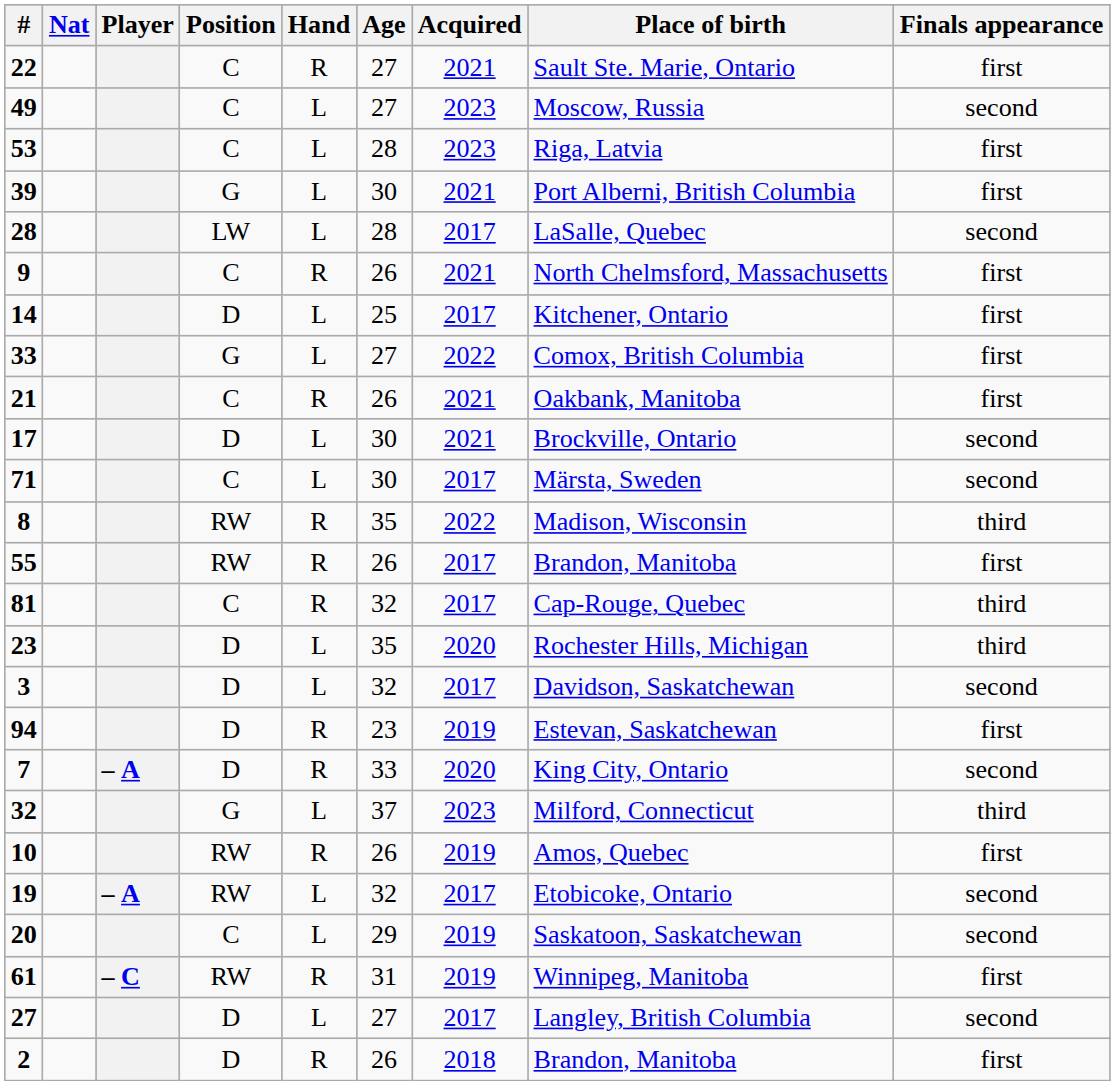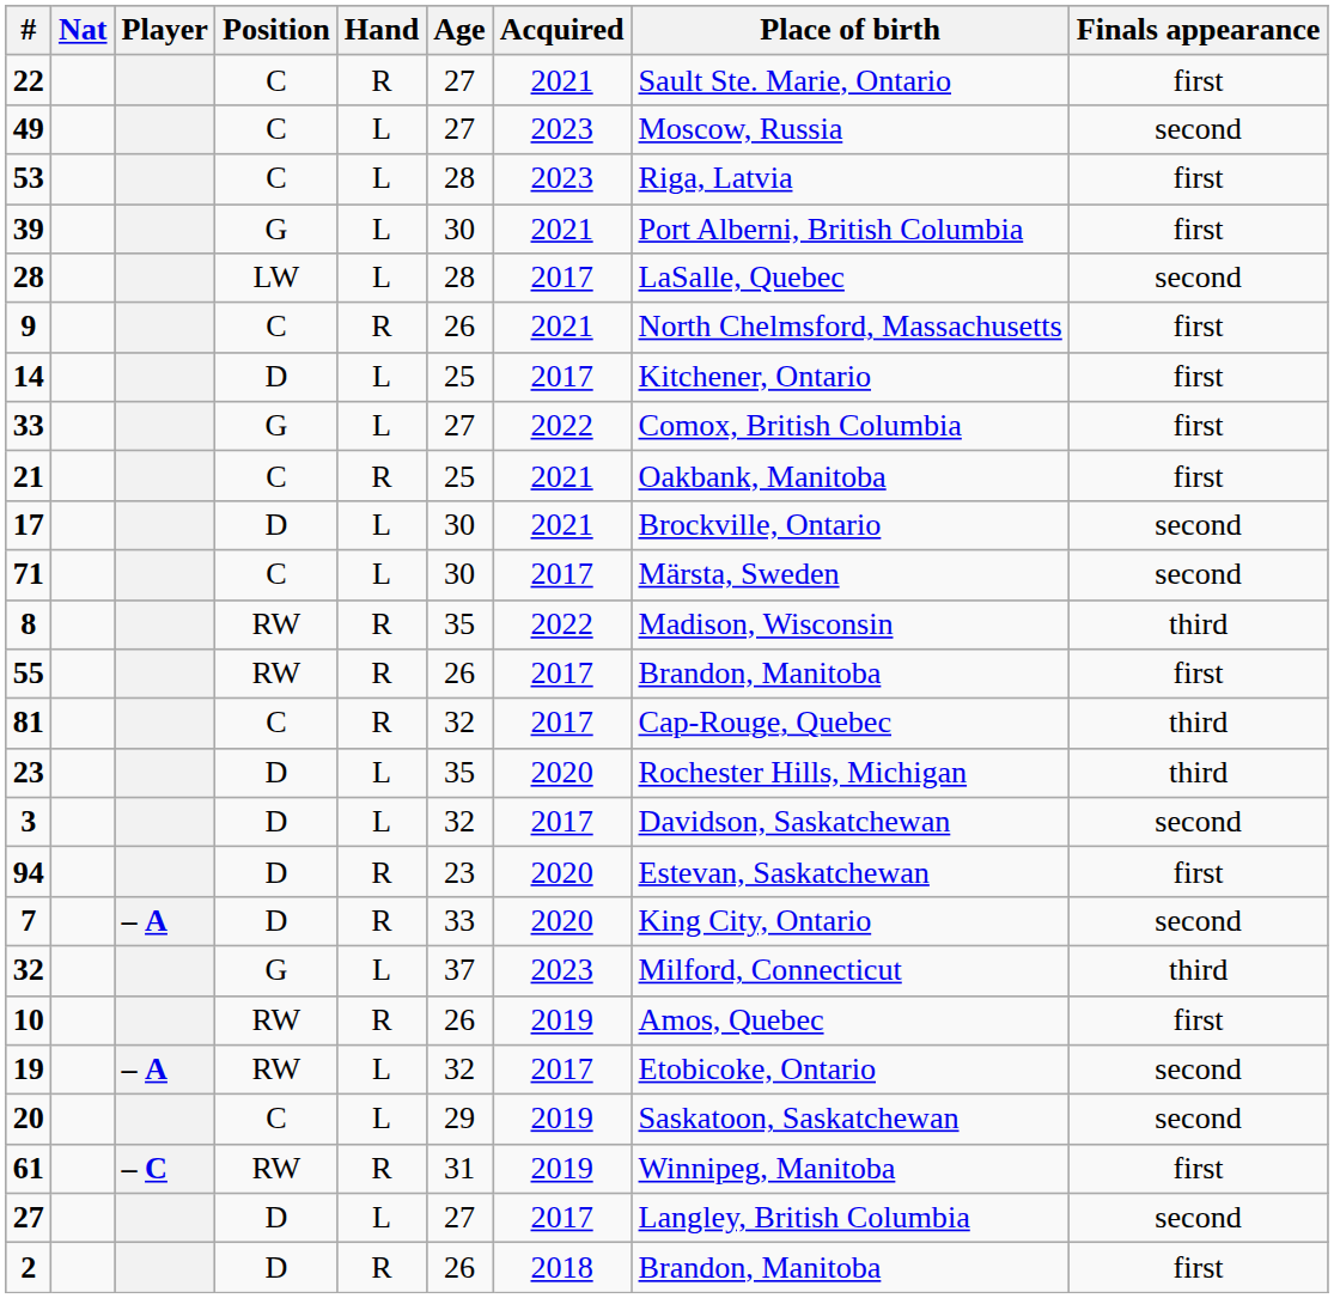21 | Age: 26 -> 25
94 | Acquired: 2019 -> 2020
